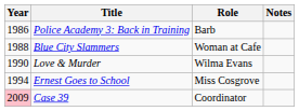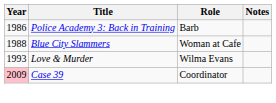Love & Murder | Year: 1990 -> 1993
- row: 1994 | Ernest Goes to School | Miss Cosgrove
